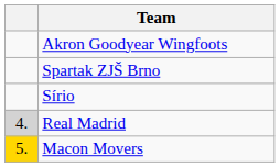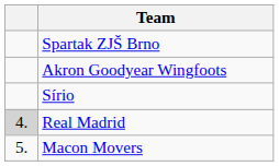rows swapped: Akron Goodyear Wingfoots <-> Spartak ZJŠ Brno
Macon Movers | column 1: gold background -> no background
